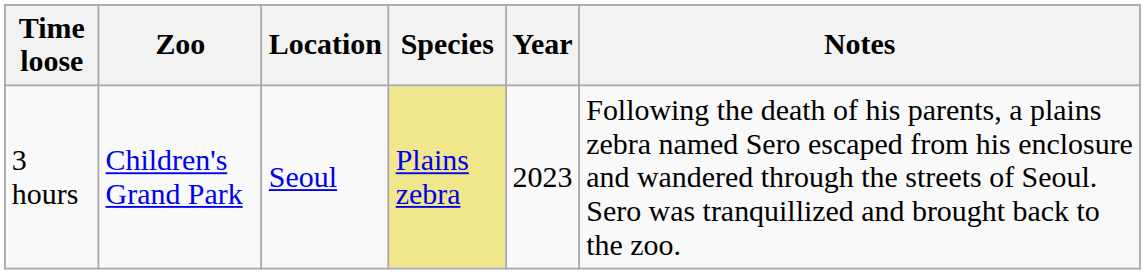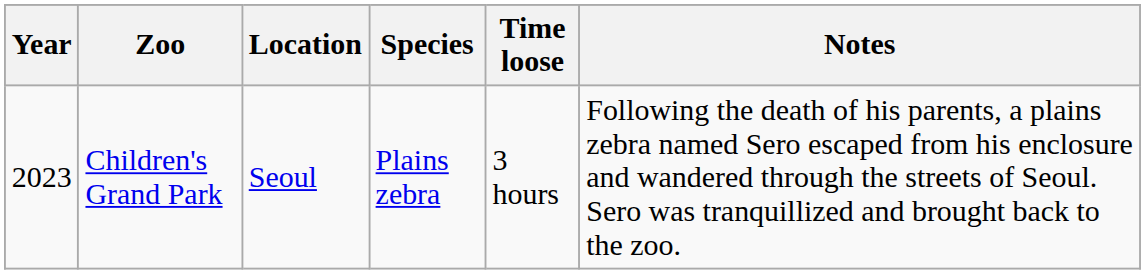columns swapped: Year <-> Time loose
Children's Grand Park | Species: khaki background -> no background
